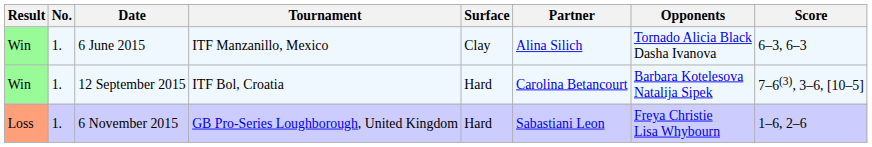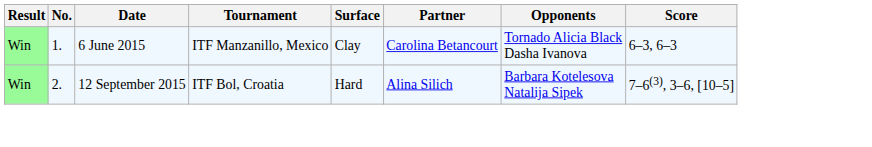6 June 2015 | Partner: Alina Silich -> Carolina Betancourt
12 September 2015 | No.: 1. -> 2.
12 September 2015 | Partner: Carolina Betancourt -> Alina Silich
- row: Loss | 1. | 6 November 2015 | GB Pro-Series Loughborough, United Kingdom | Hard | Sabastiani Leon | Freya Christie Lisa Whybourn | 1–6, 2–6
